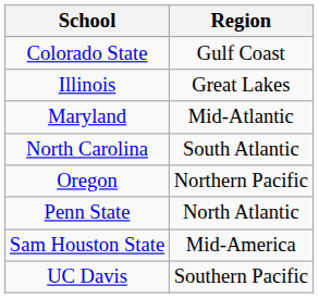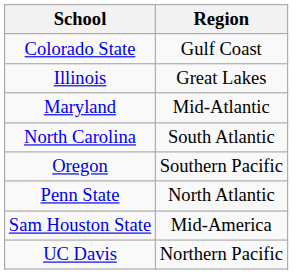Oregon | Region: Northern Pacific -> Southern Pacific
UC Davis | Region: Southern Pacific -> Northern Pacific
